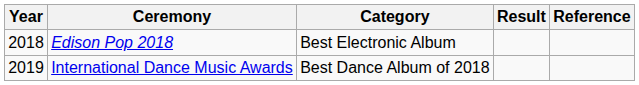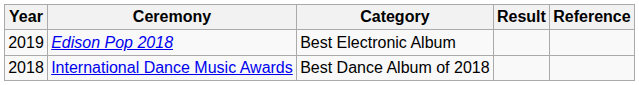Edison Pop 2018 | Year: 2018 -> 2019
International Dance Music Awards | Year: 2019 -> 2018
